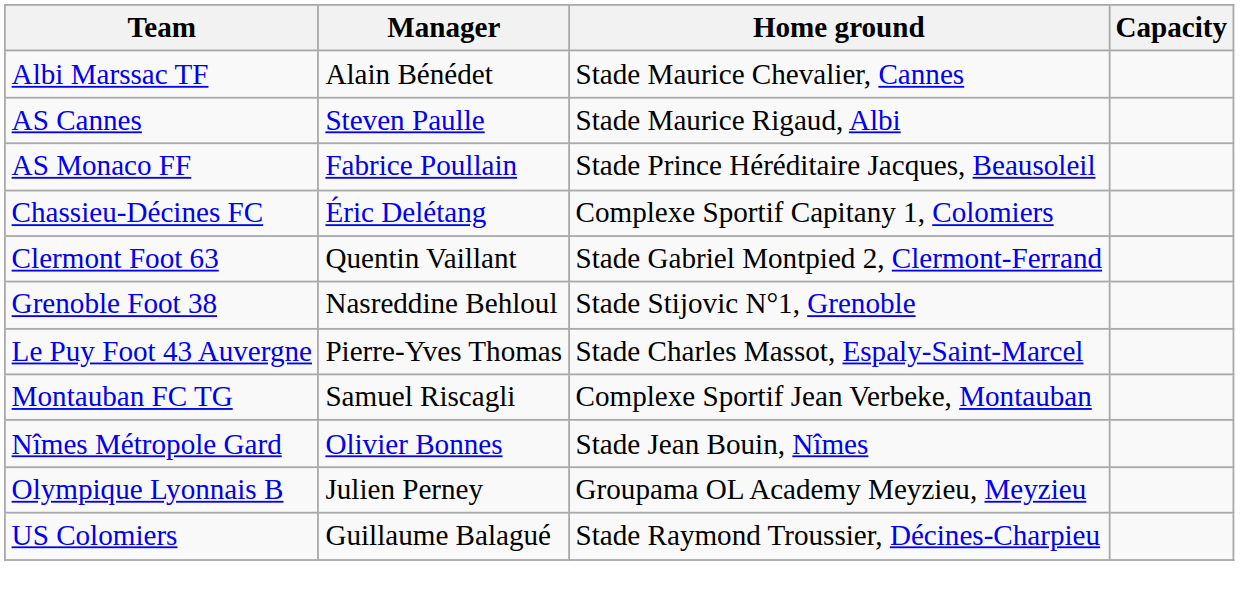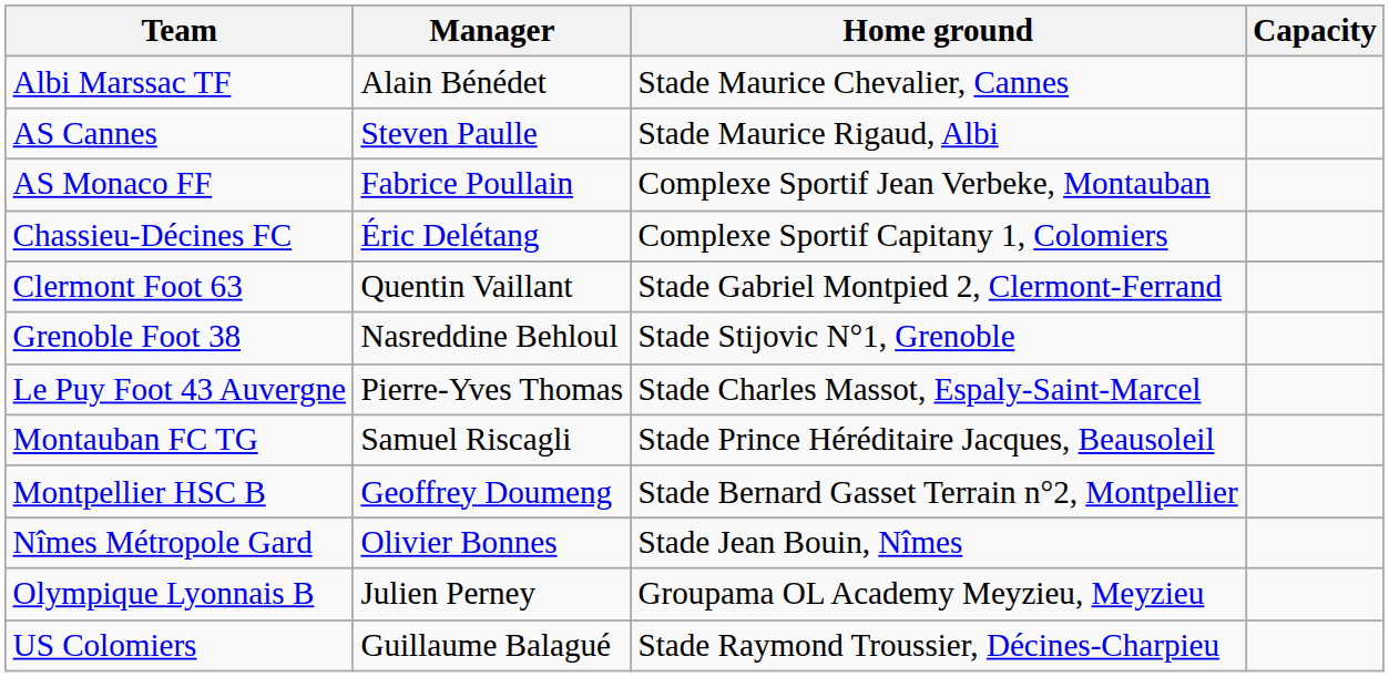AS Monaco FF | Home ground: Stade Prince Héréditaire Jacques, Beausoleil -> Complexe Sportif Jean Verbeke, Montauban
Montauban FC TG | Home ground: Complexe Sportif Jean Verbeke, Montauban -> Stade Prince Héréditaire Jacques, Beausoleil
+ row: Montpellier HSC B | Geoffrey Doumeng | Stade Bernard Gasset Terrain n°2, Montpellier
